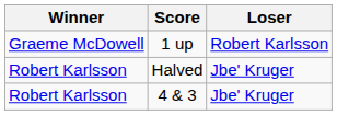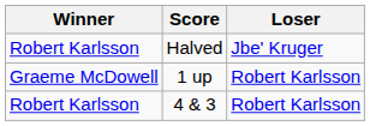rows swapped: 1 up <-> Halved
4 & 3 | Loser: Jbe' Kruger -> Robert Karlsson
